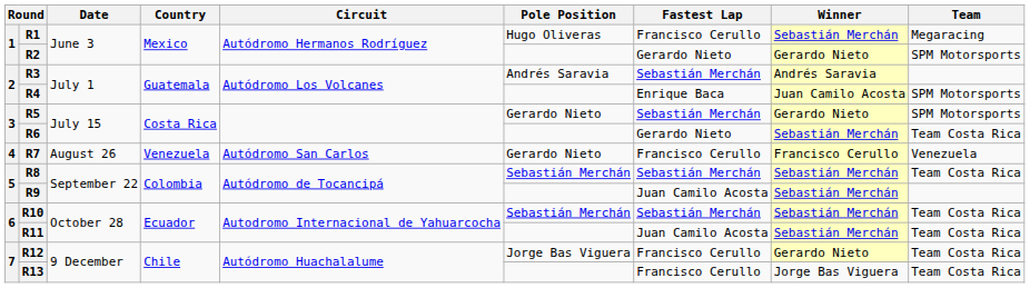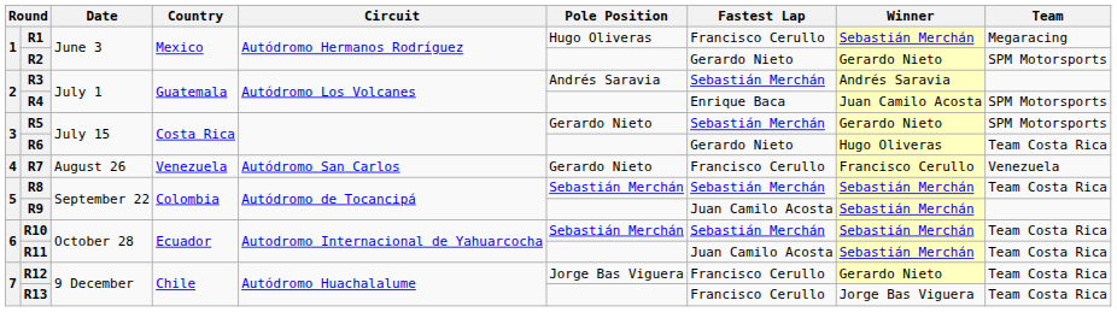R6 | Winner: Sebastián Merchán -> Hugo Oliveras
